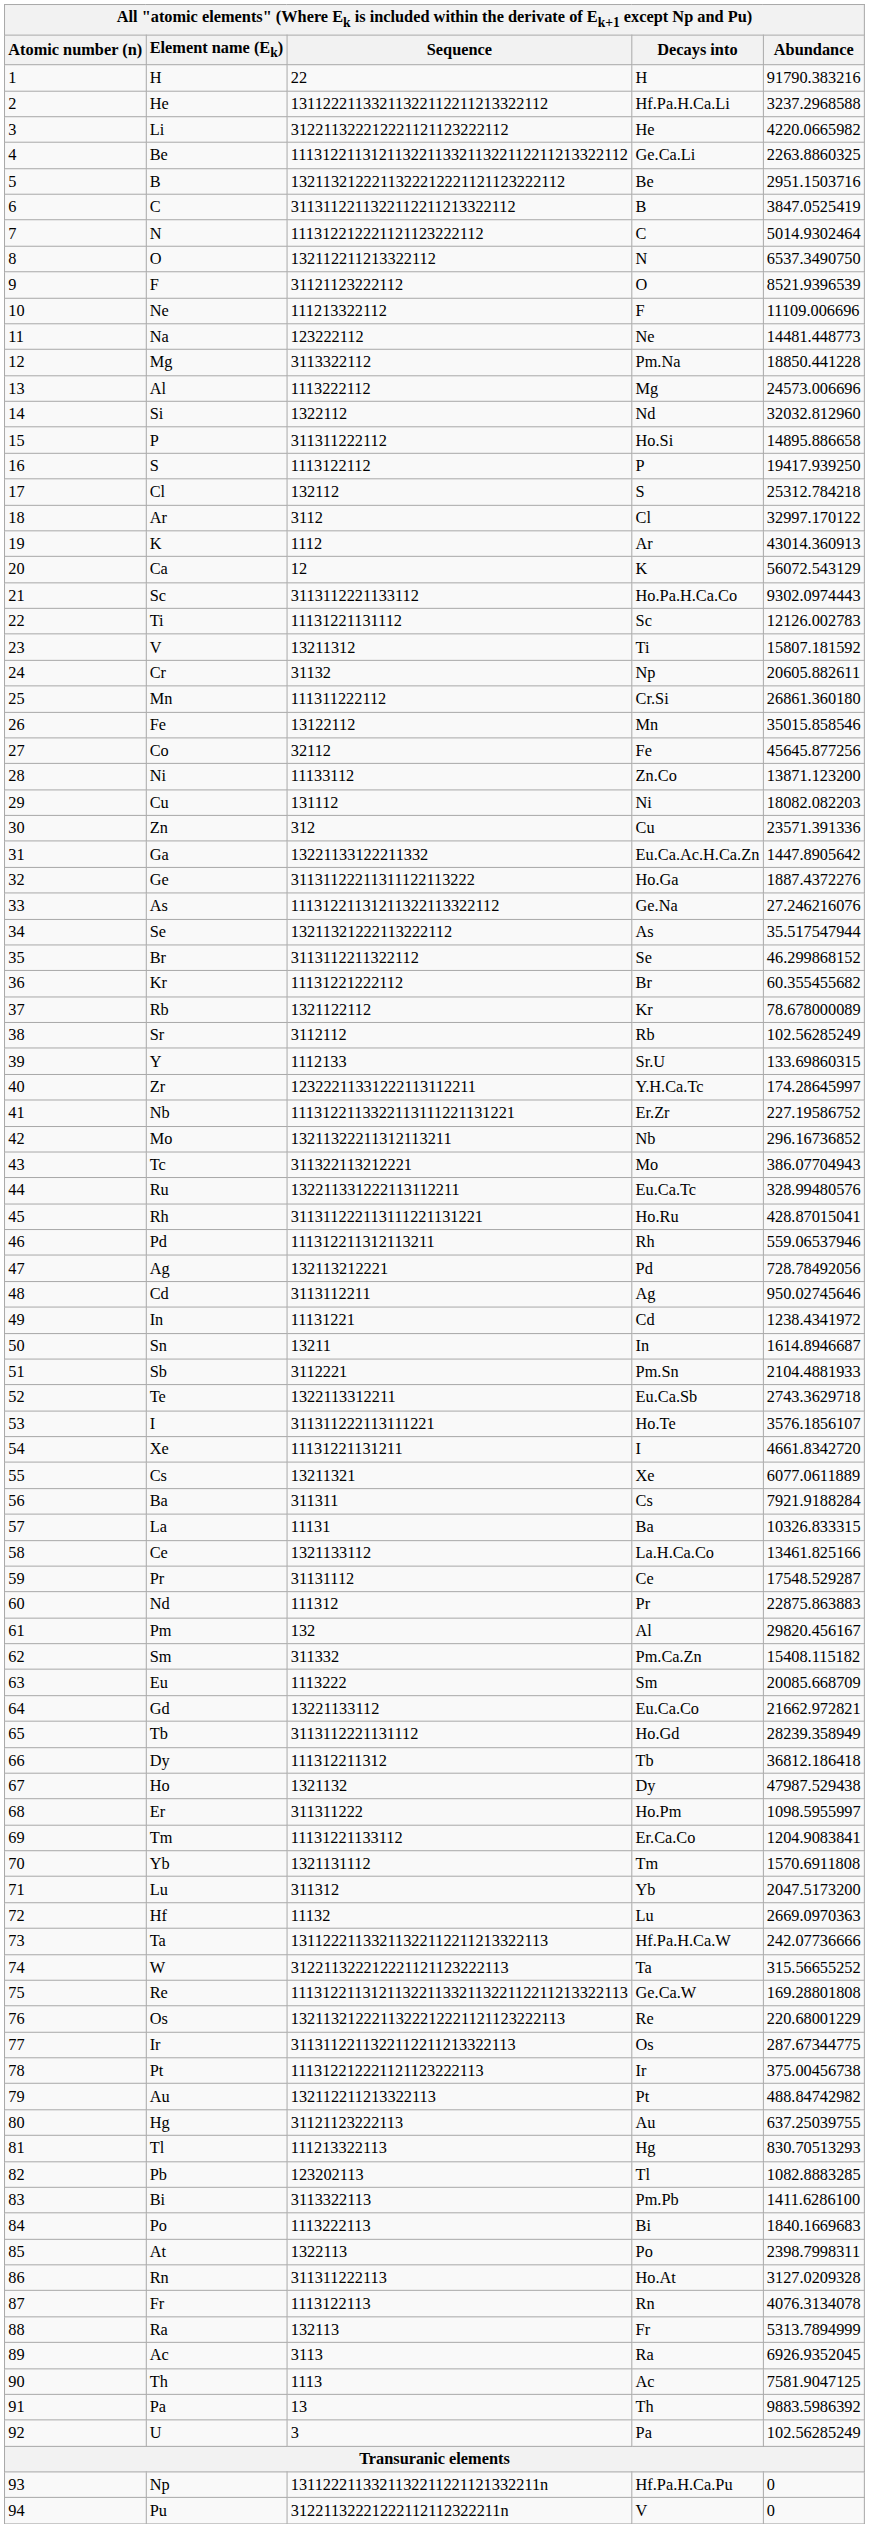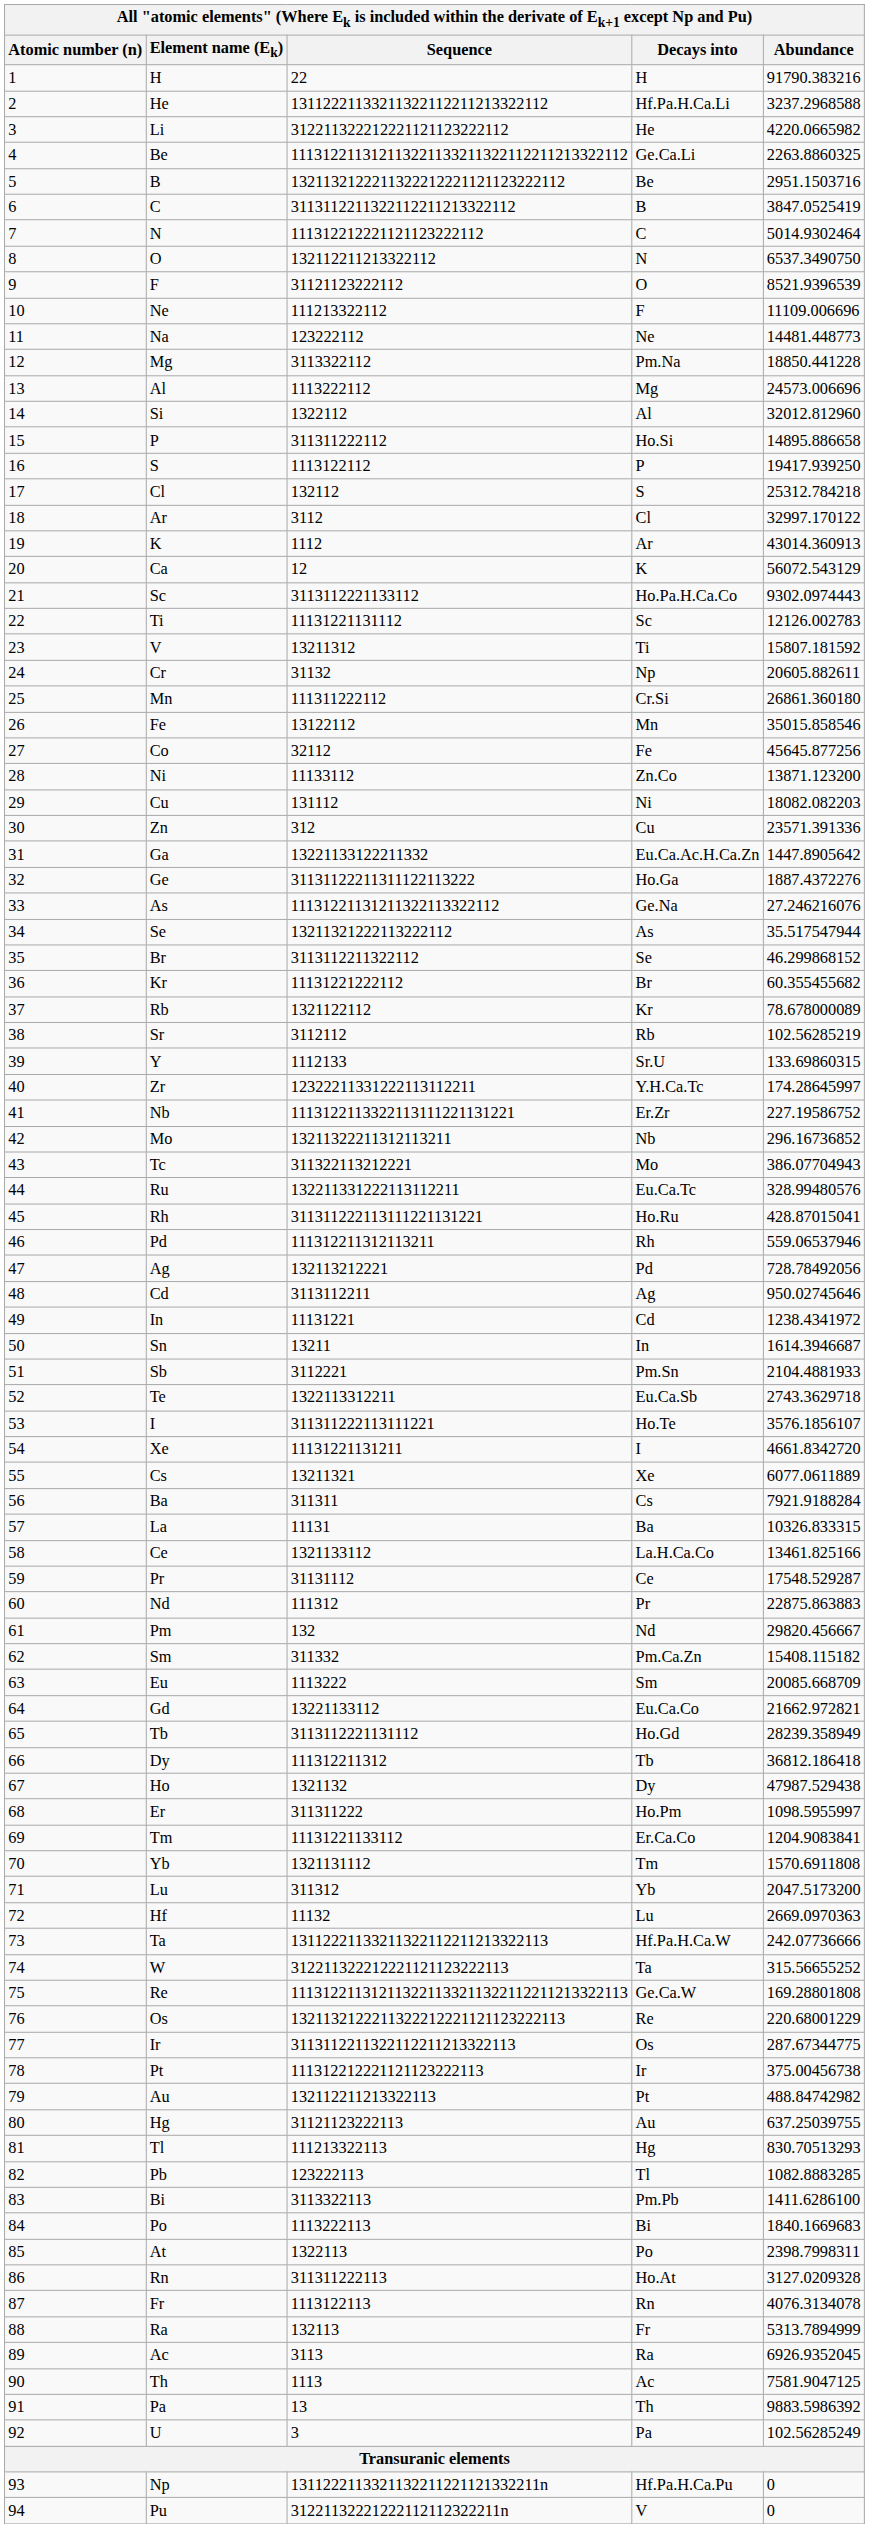Si | Decays into: Nd -> Al
Si | Abundance: 32032.812960 -> 32012.812960
Sr | Abundance: 102.56285249 -> 102.56285219
Sn | Abundance: 1614.8946687 -> 1614.3946687
Pm | Decays into: Al -> Nd
Pm | Abundance: 29820.456167 -> 29820.456667
Pb | Sequence: 123202113 -> 123222113
